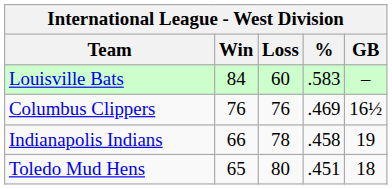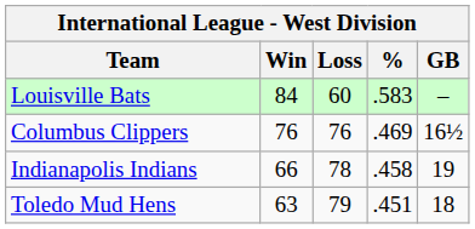Toledo Mud Hens | Win: 65 -> 63
Toledo Mud Hens | Loss: 80 -> 79
